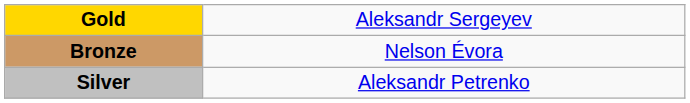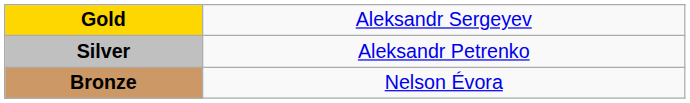rows swapped: Silver <-> Bronze
